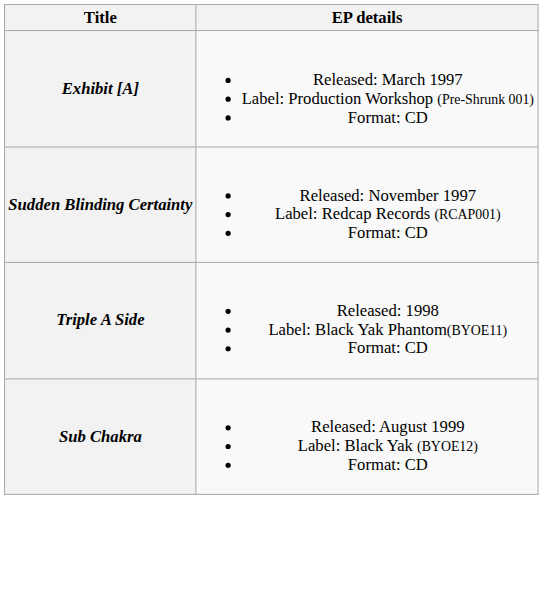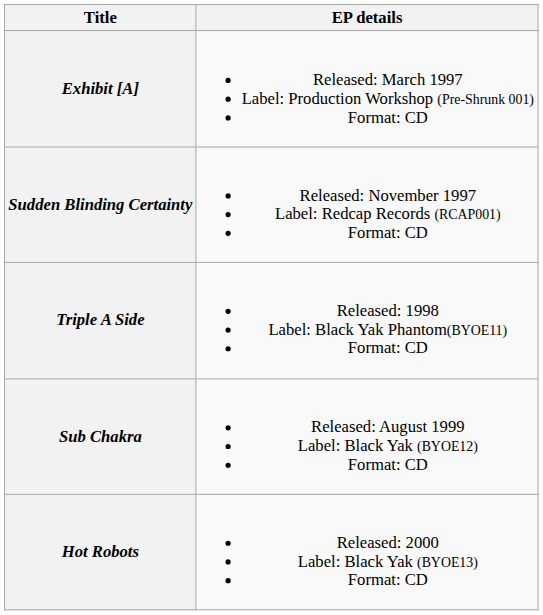+ row: Hot Robots | Released: 2000 Label: Black Yak (BYOE13) Format: CD
